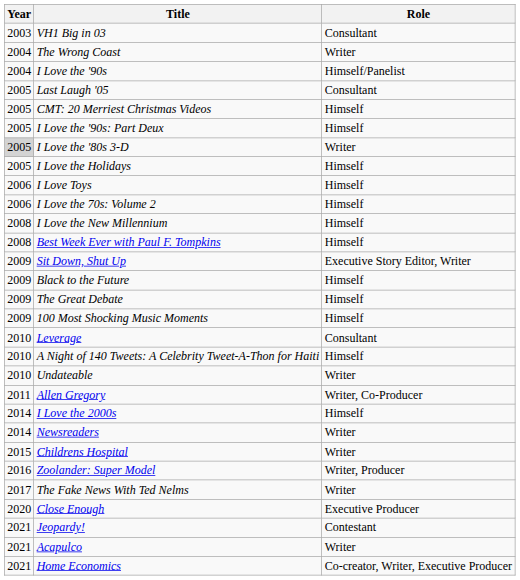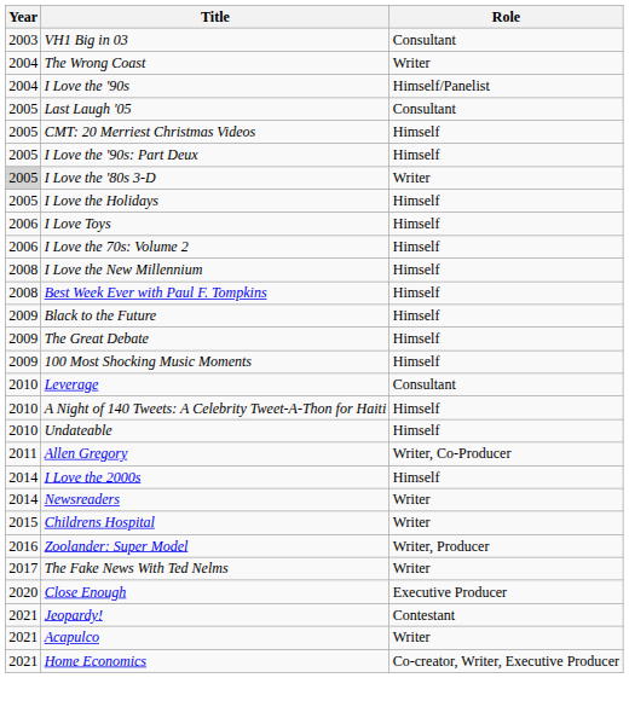- row: 2009 | Sit Down, Shut Up | Executive Story Editor, Writer
Undateable | Role: Writer -> Himself
